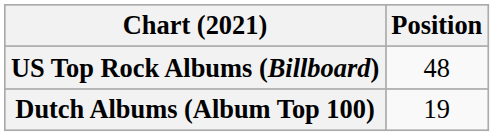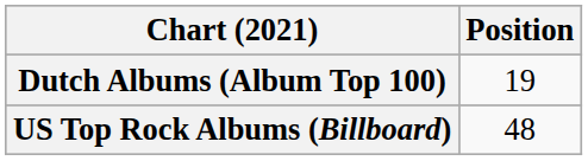rows swapped: Dutch Albums (Album Top 100) <-> US Top Rock Albums (Billboard)
